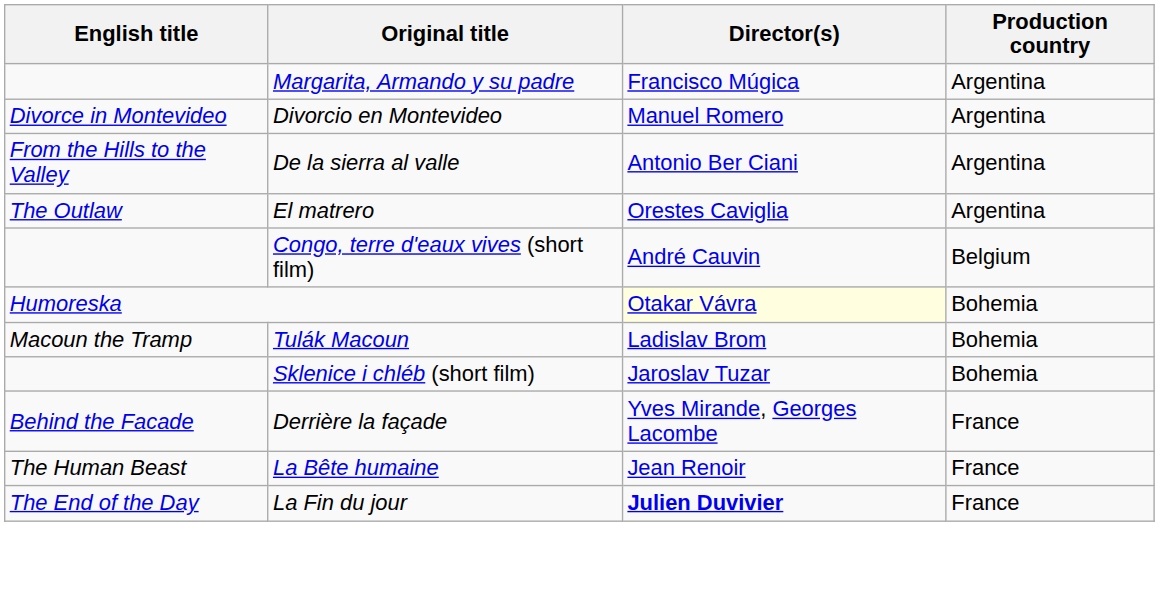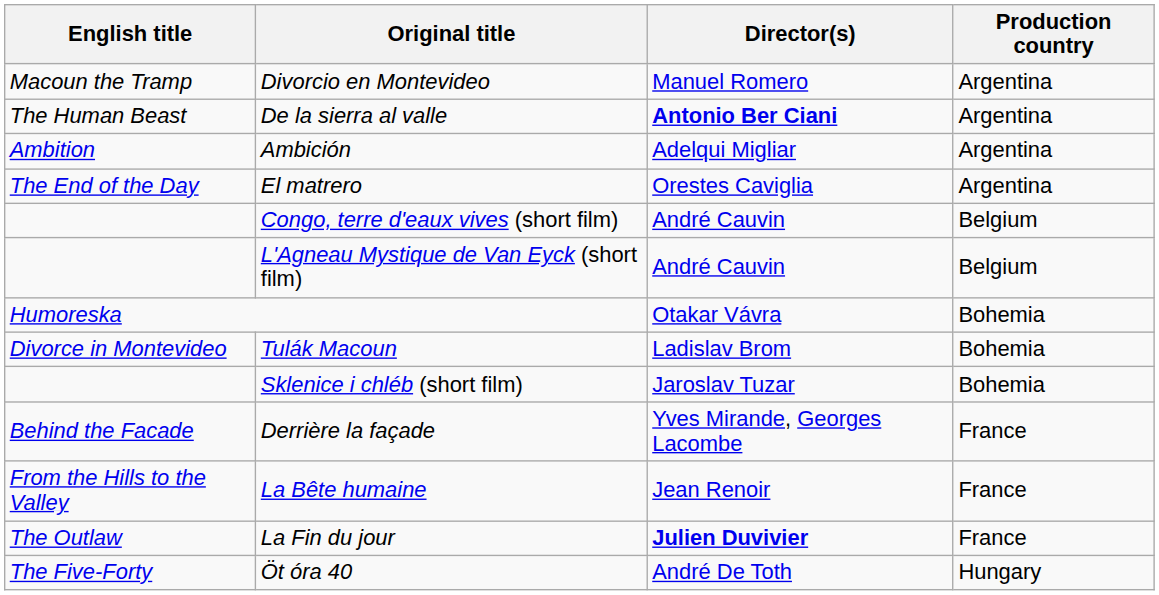- row: Margarita, Armando y su padre | Francisco Múgica | Argentina
Divorcio en Montevideo | English title: Divorce in Montevideo -> Macoun the Tramp
De la sierra al valle | English title: From the Hills to the Valley -> The Human Beast
De la sierra al valle | Director(s): normal -> bold
+ row: Ambition | Ambición | Adelqui Migliar | Argentina
El matrero | English title: The Outlaw -> The End of the Day
+ row: L'Agneau Mystique de Van Eyck (short film) | André Cauvin | Belgium
Humoreska | Director(s): lightyellow background -> no background
Tulák Macoun | English title: Macoun the Tramp -> Divorce in Montevideo
La Bête humaine | English title: The Human Beast -> From the Hills to the Valley
La Fin du jour | English title: The End of the Day -> The Outlaw
+ row: The Five-Forty | Öt óra 40 | André De Toth | Hungary
